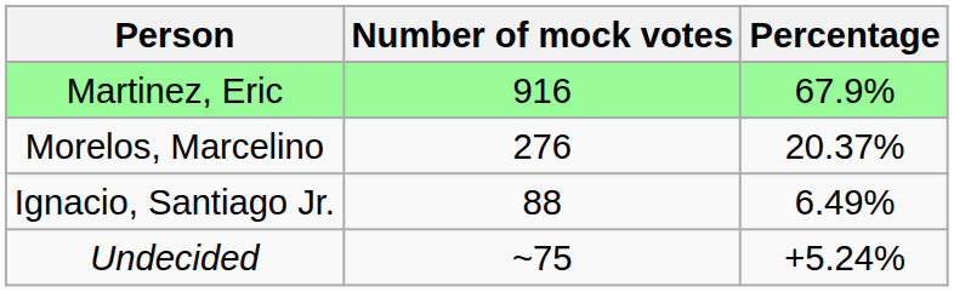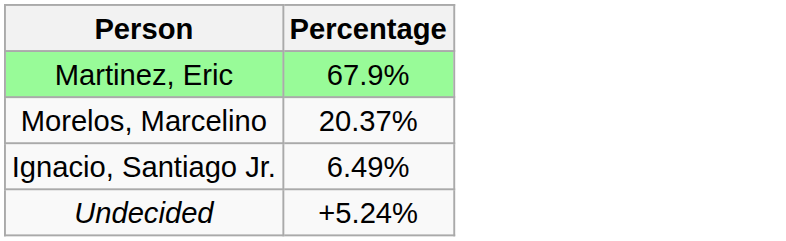- column: Number of mock votes | 916 | 276 | 88 | ~75
